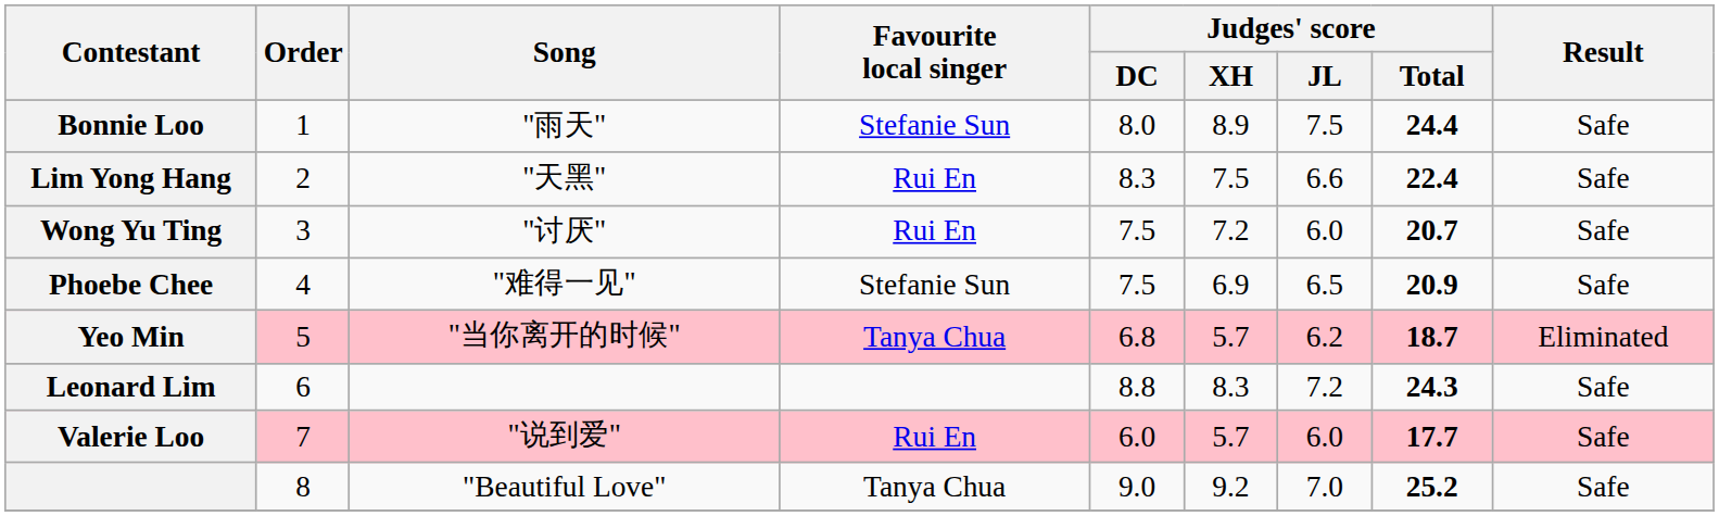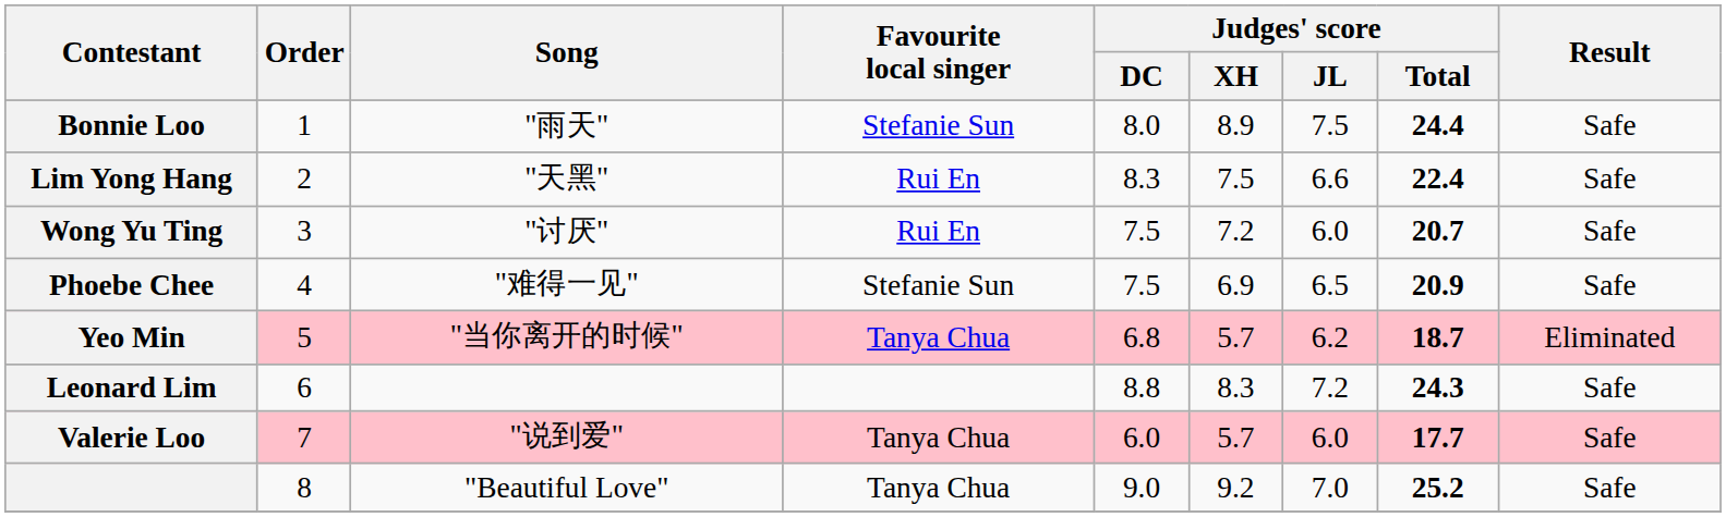Valerie Loo | Favourite local singer: Rui En -> Tanya Chua
